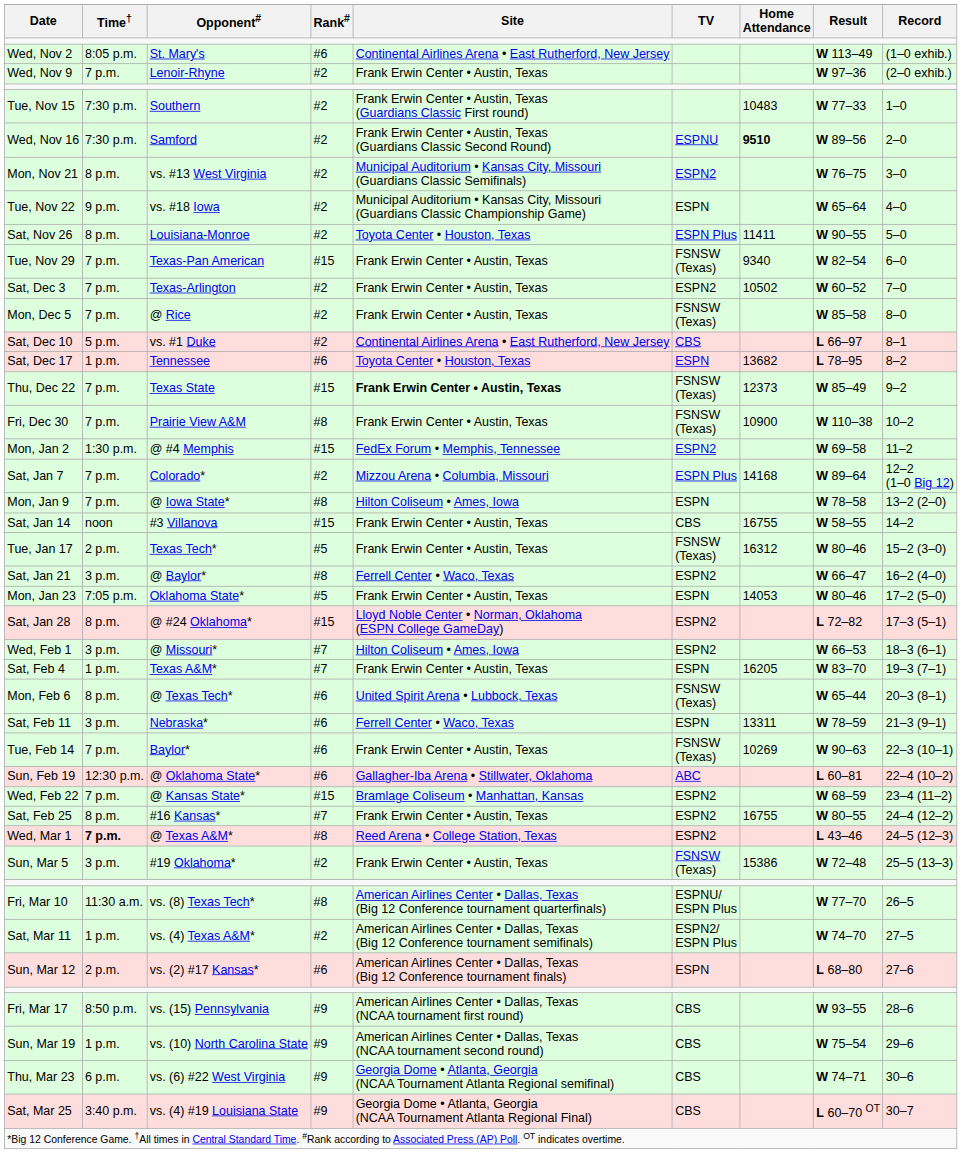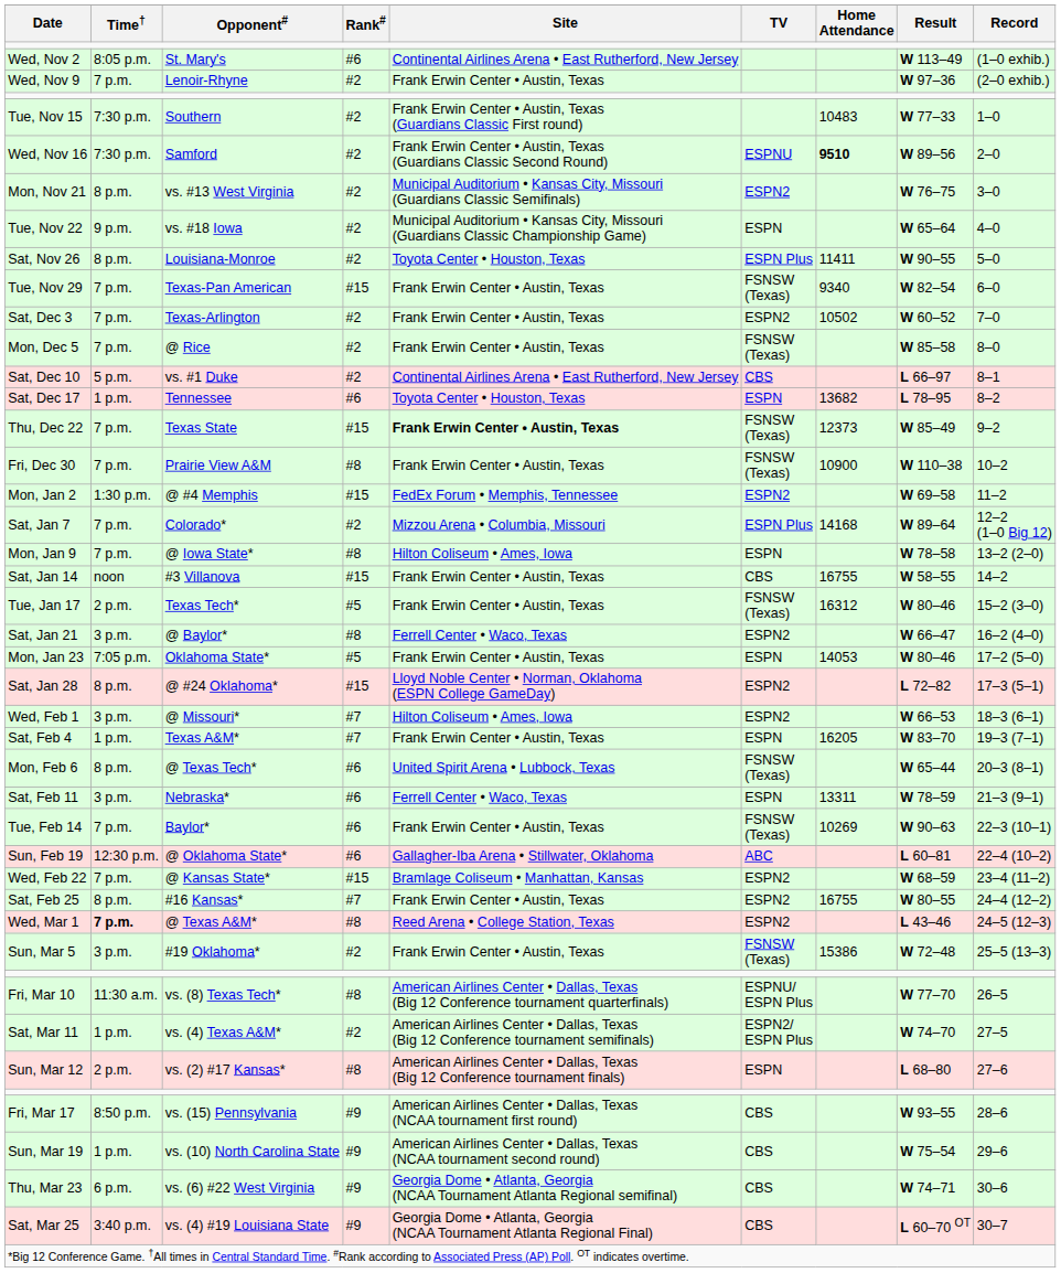Sun, Mar 12 | Rank#: #6 -> #8
